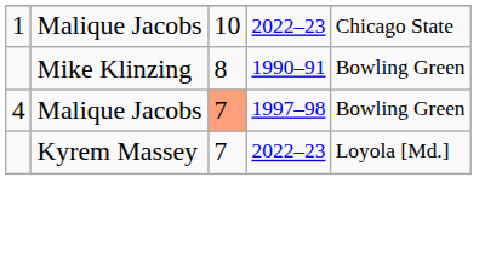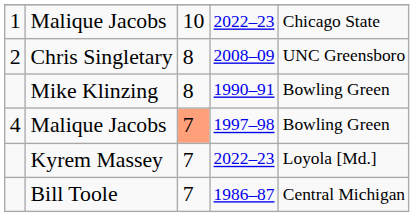+ row: 2 | Chris Singletary | 8 | 2008–09 | UNC Greensboro
+ row: Bill Toole | 7 | 1986–87 | Central Michigan
